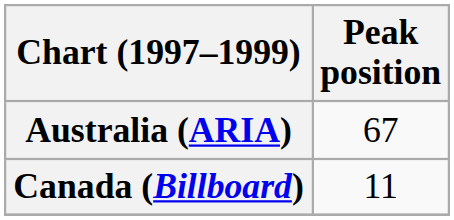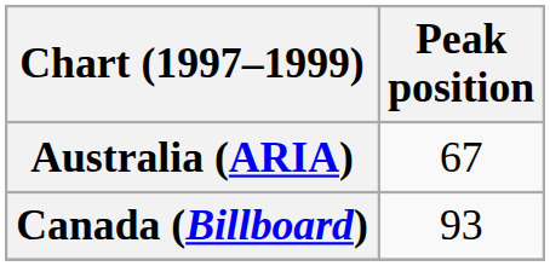Canada (Billboard) | Peak position: 11 -> 93
